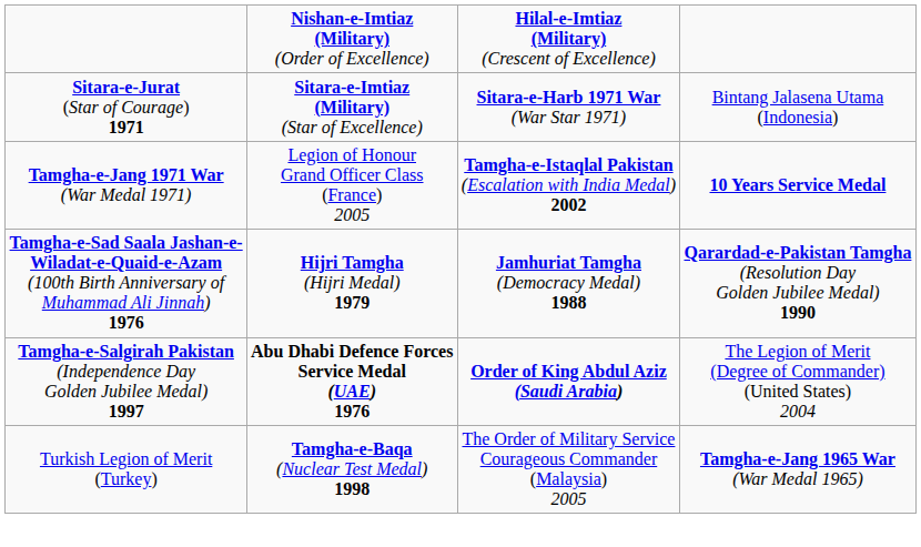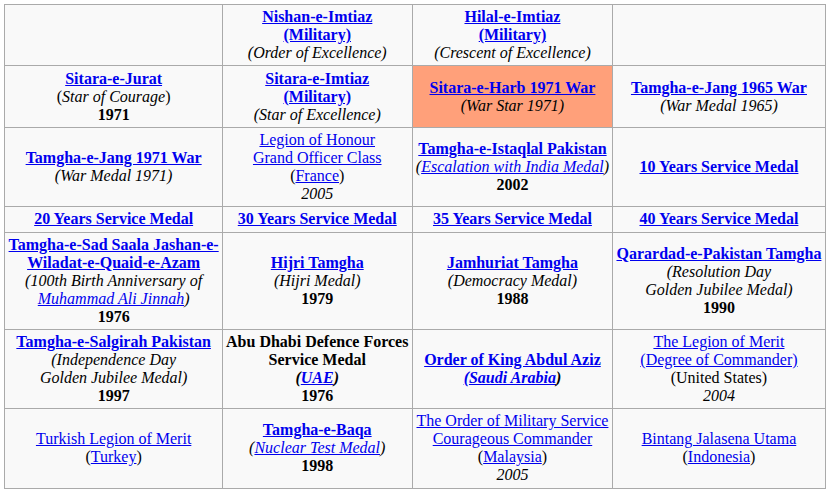Sitara-e-Jurat (Star of Courage) 1971 | column 3: no background -> lightsalmon background
Sitara-e-Jurat (Star of Courage) 1971 | column 4: Bintang Jalasena Utama (Indonesia) -> Tamgha-e-Jang 1965 War (War Medal 1965)
+ row: 20 Years Service Medal | 30 Years Service Medal | 35 Years Service Medal | 40 Years Service Medal
Turkish Legion of Merit (Turkey) | column 4: Tamgha-e-Jang 1965 War (War Medal 1965) -> Bintang Jalasena Utama (Indonesia)
